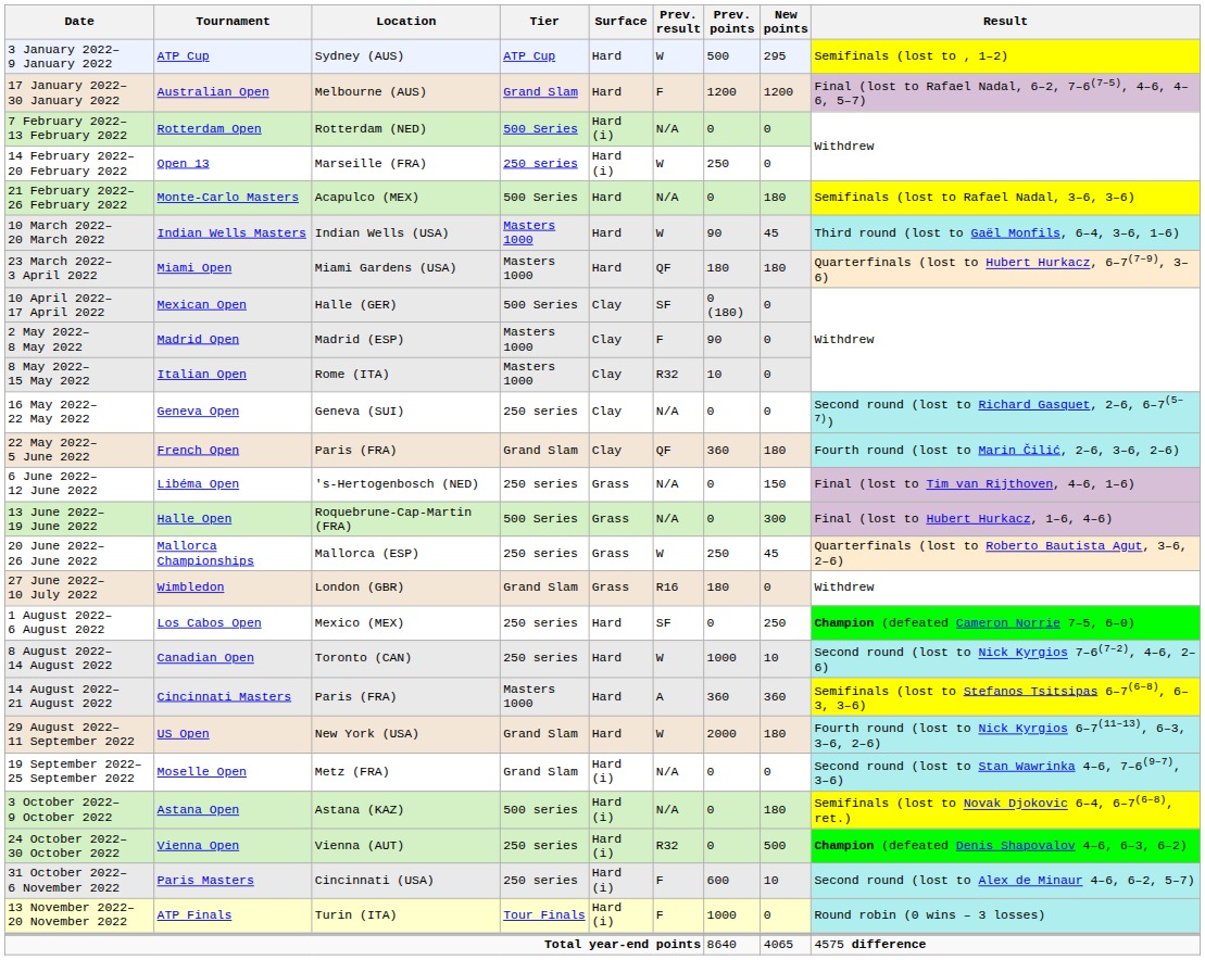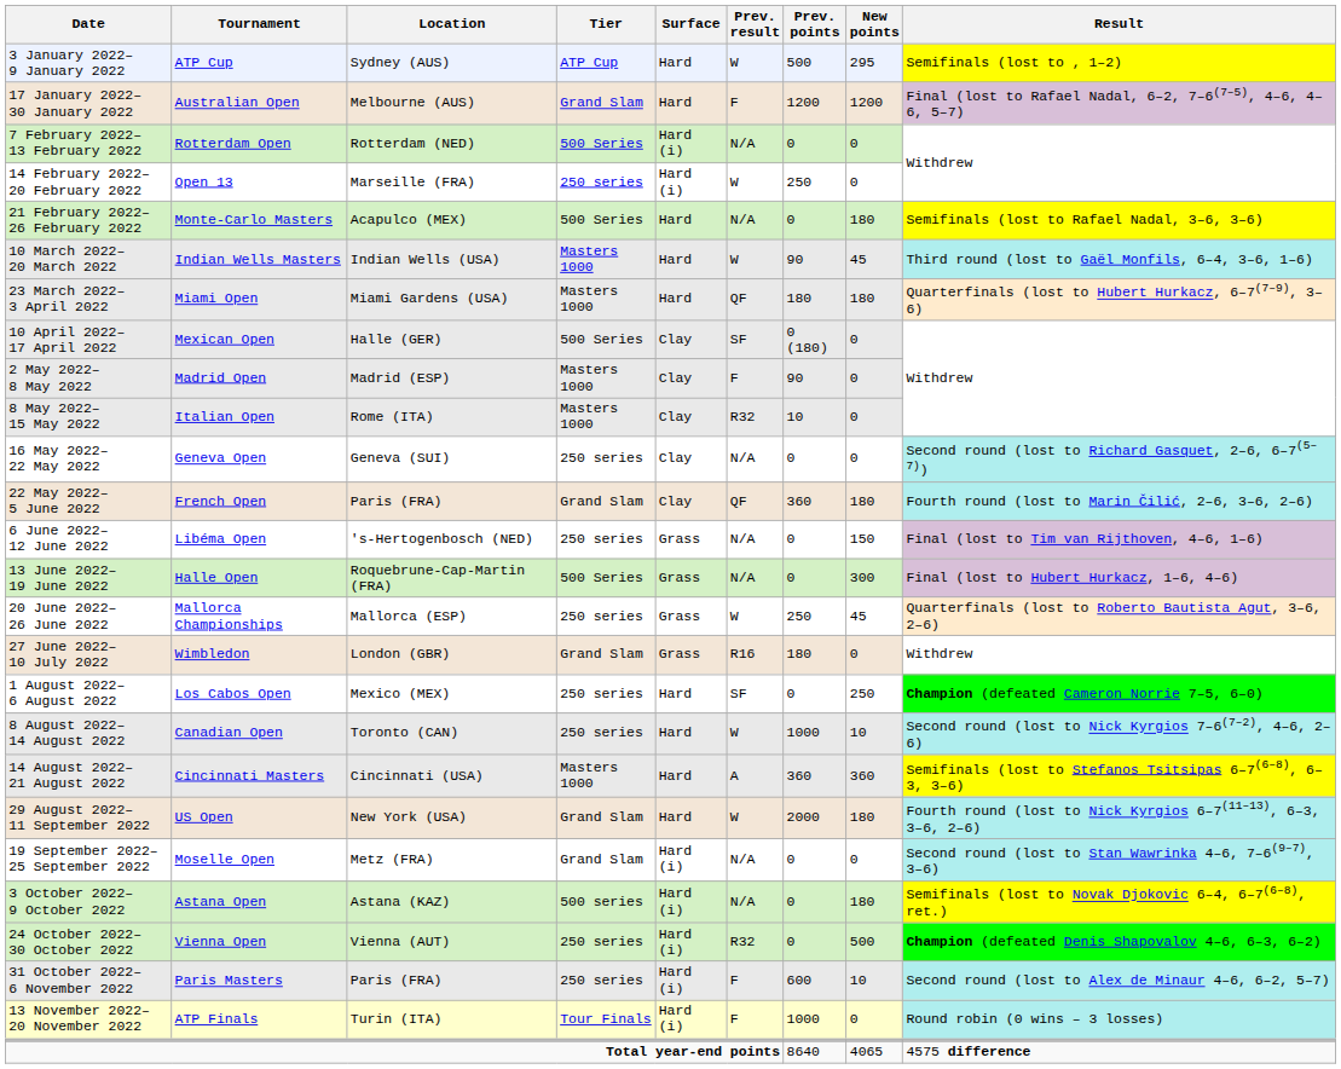14 August 2022– 21 August 2022 | Location: Paris (FRA) -> Cincinnati (USA)
31 October 2022– 6 November 2022 | Location: Cincinnati (USA) -> Paris (FRA)
